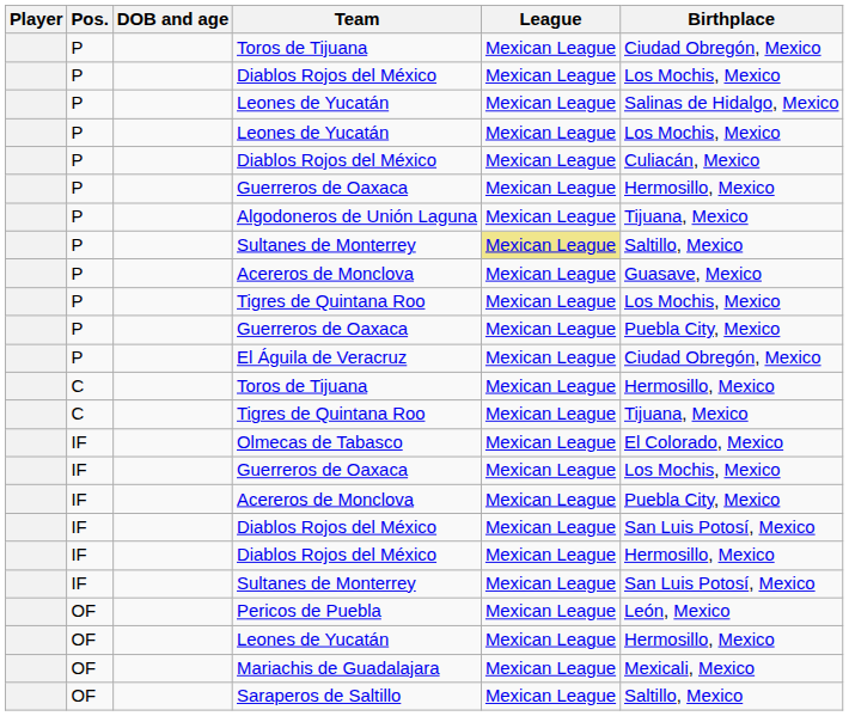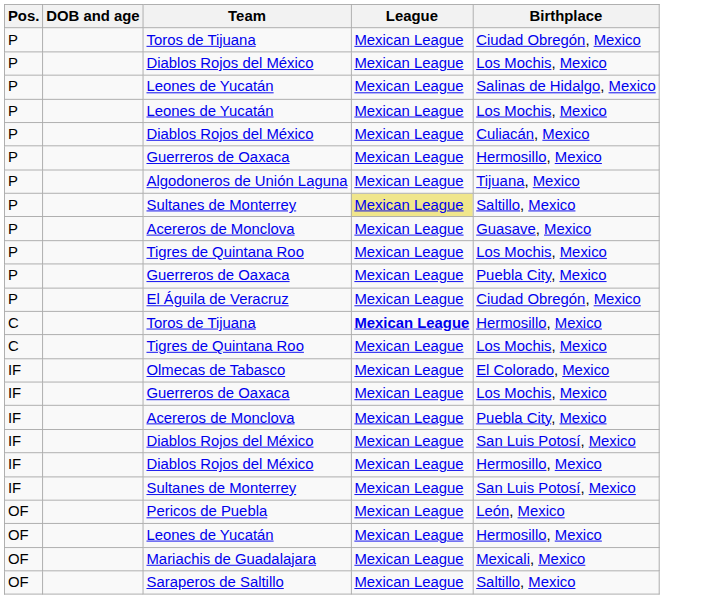- column: Player
C / Toros de Tijuana | League: normal -> bold
C / Tigres de Quintana Roo | Birthplace: Tijuana, Mexico -> Los Mochis, Mexico
